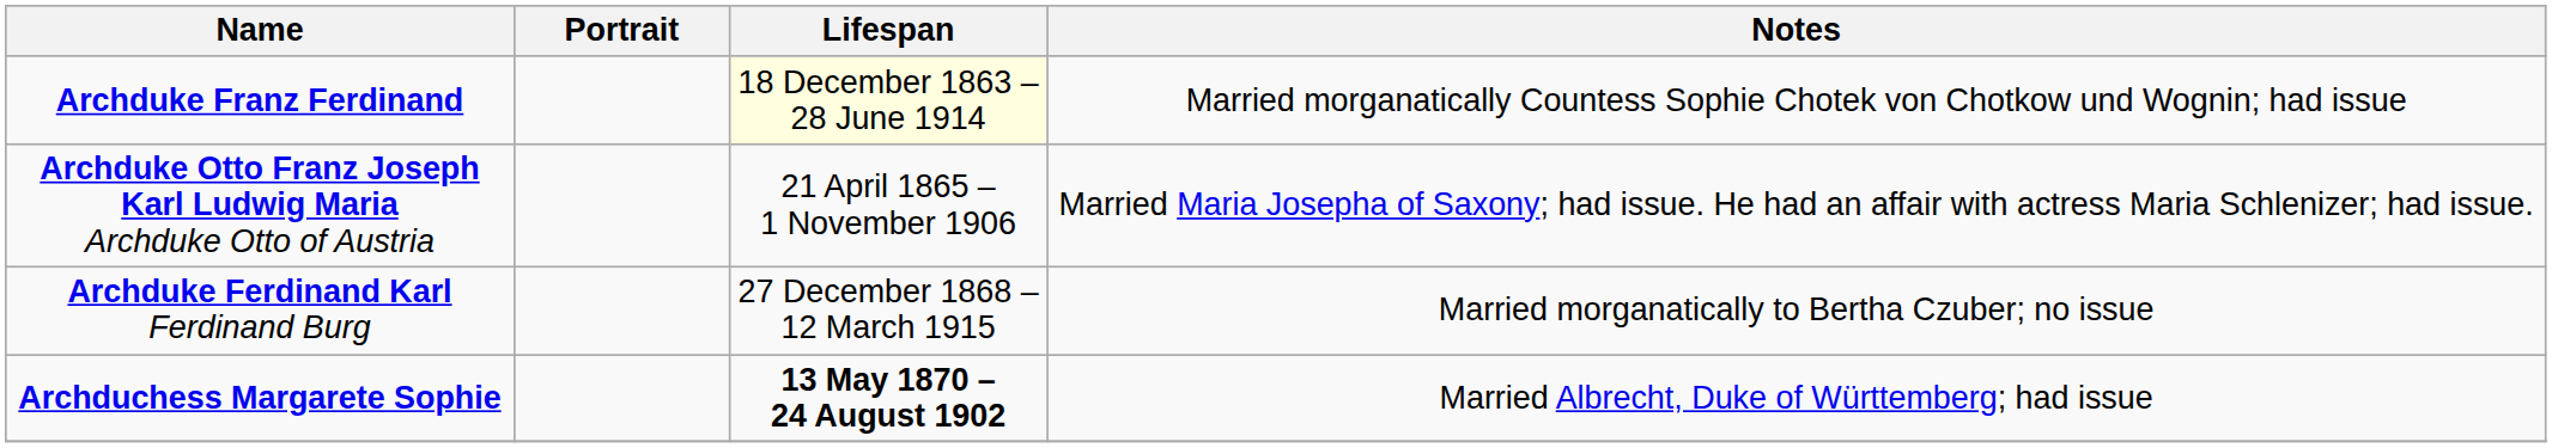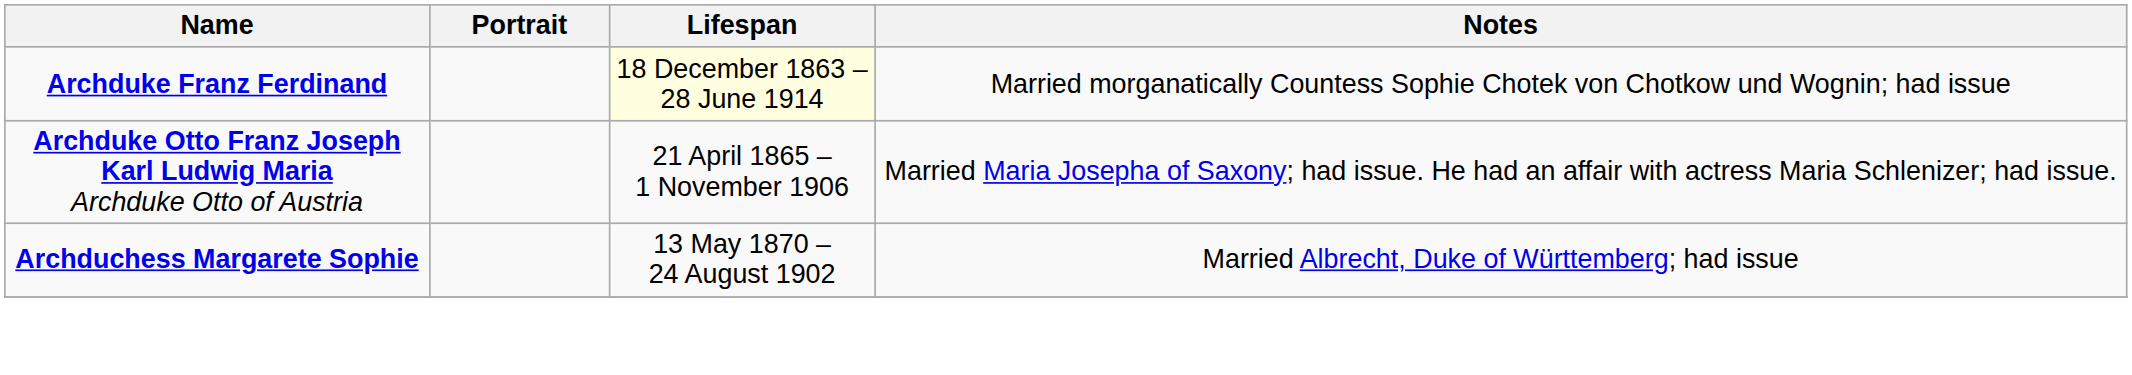- row: Archduke Ferdinand Karl Ferdinand Burg | 27 December 1868 – 12 March 1915 | Married morganatically to Bertha Czuber; no issue
Archduchess Margarete Sophie | Lifespan: bold -> normal
